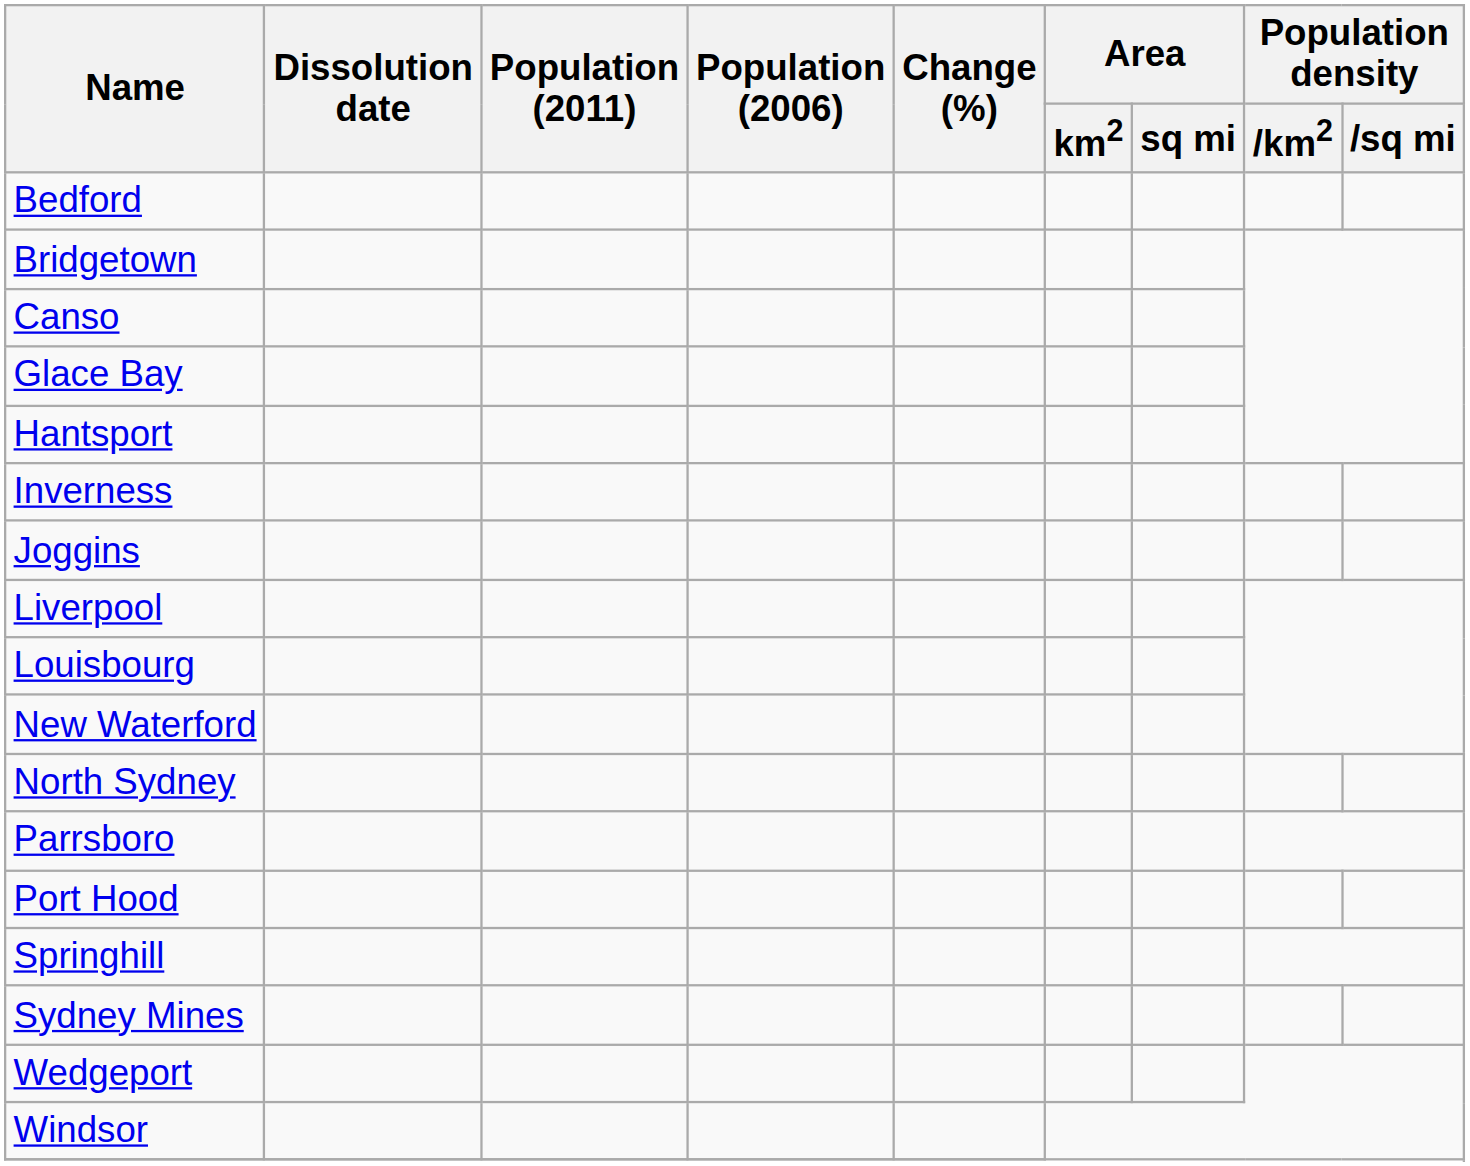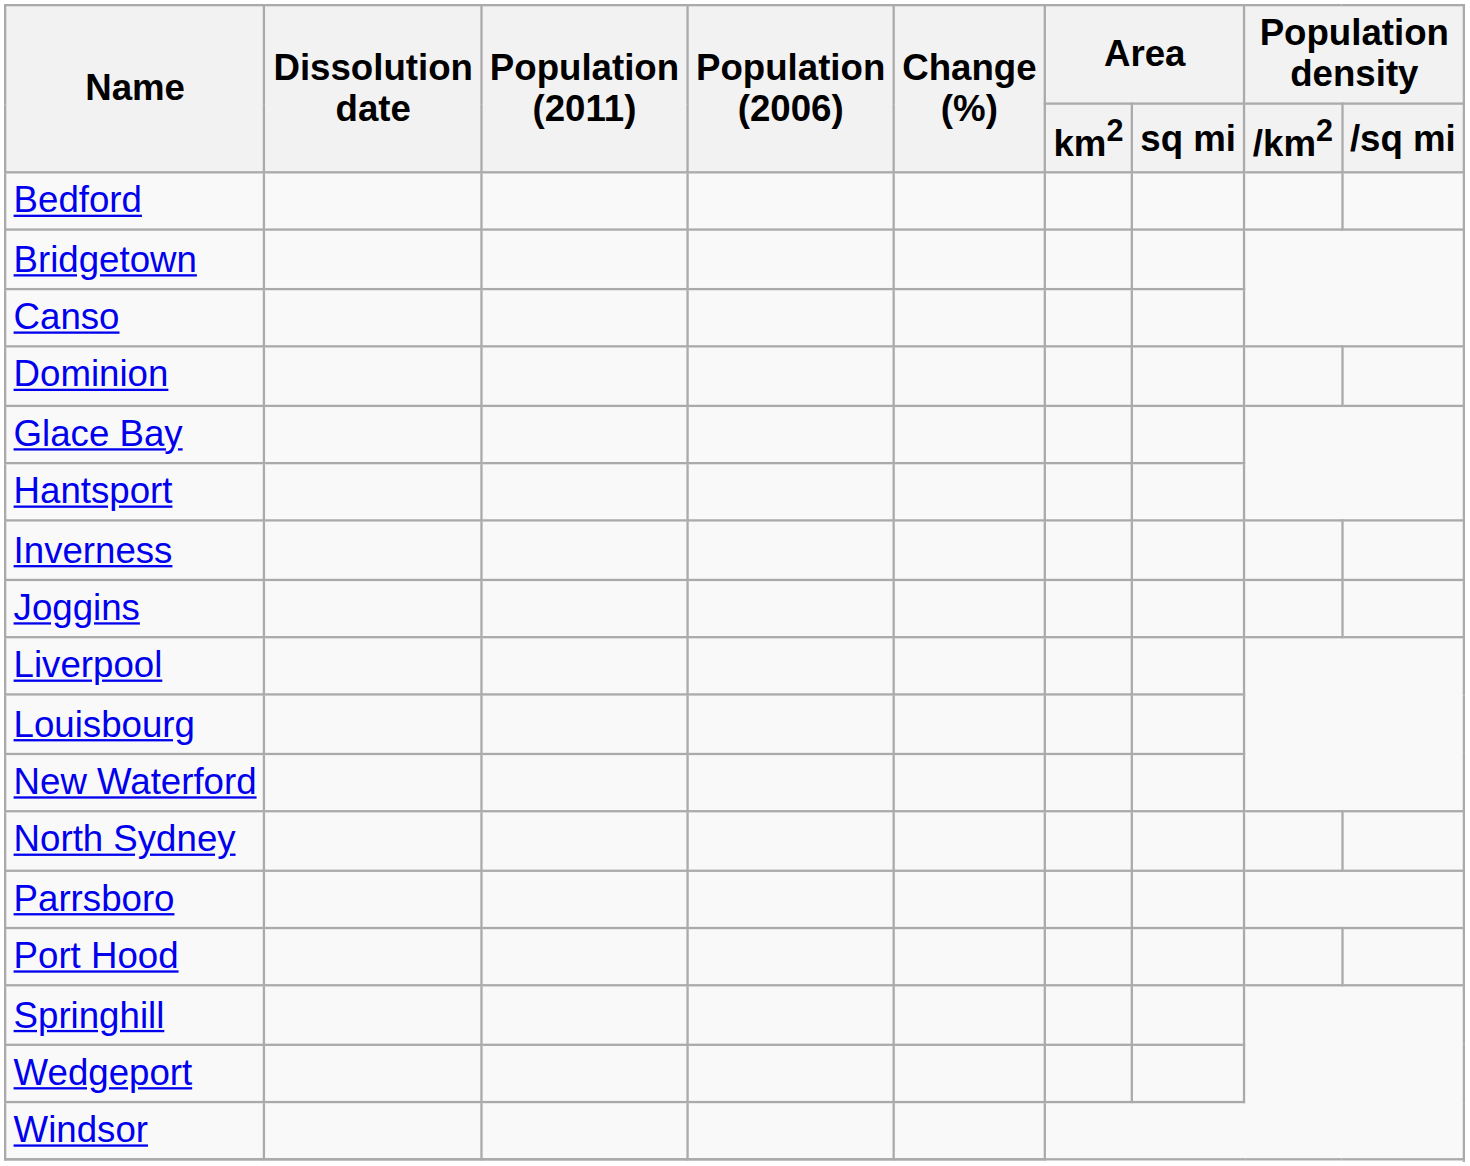+ row: Dominion
- row: Sydney Mines
